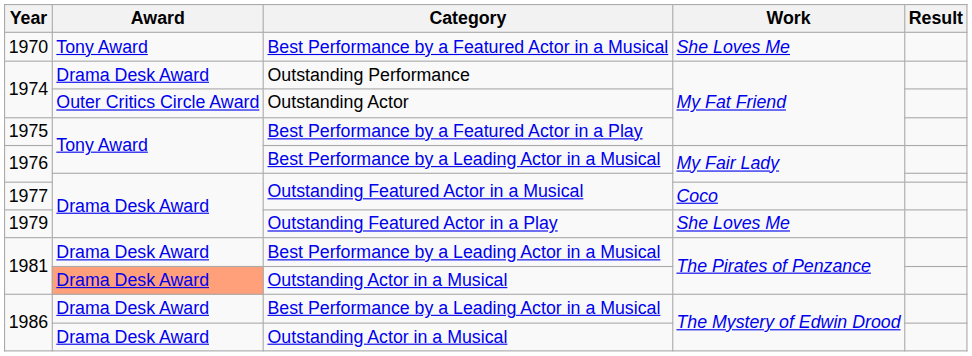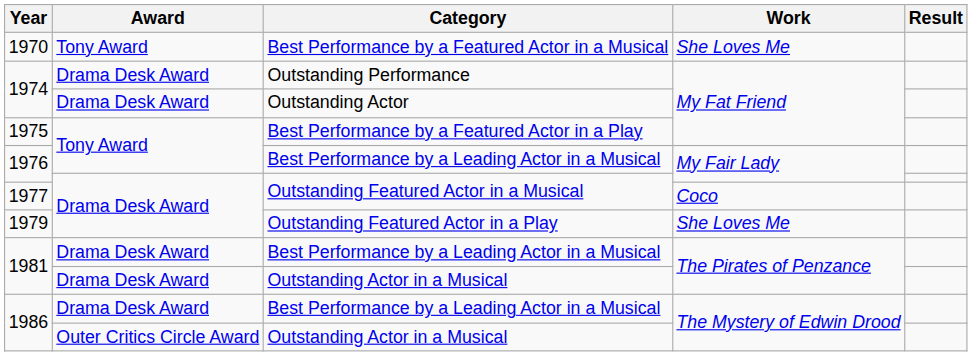1974 / Outstanding Actor | Award: Outer Critics Circle Award -> Drama Desk Award
1981 / Outstanding Actor in a Musical | Award: lightsalmon background -> no background
1986 / Outstanding Actor in a Musical | Award: Drama Desk Award -> Outer Critics Circle Award
